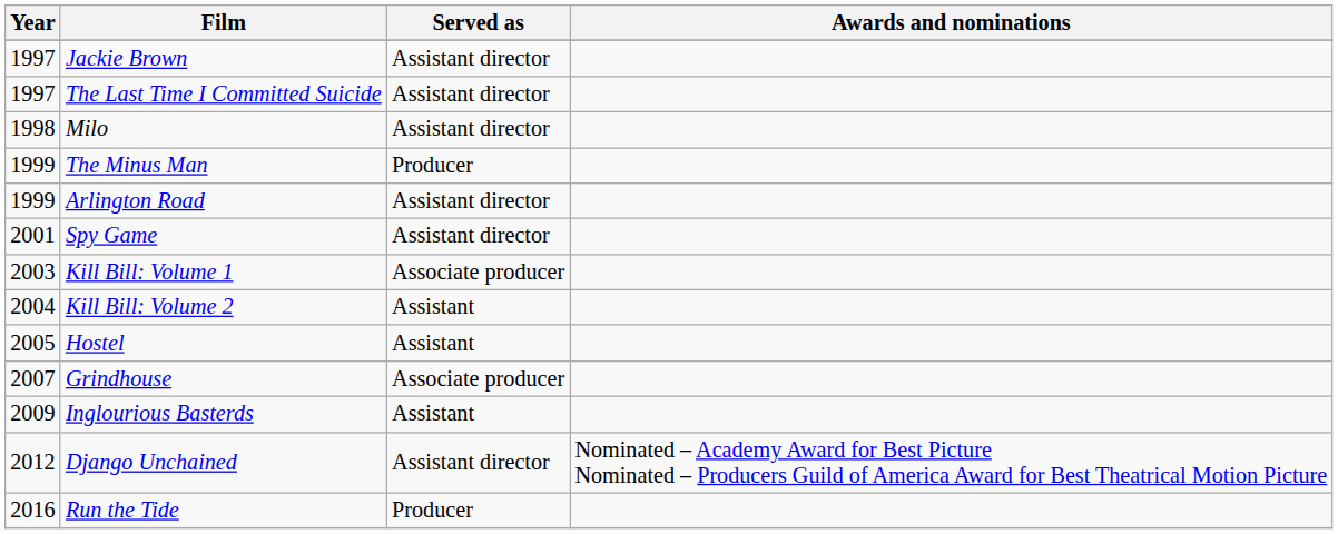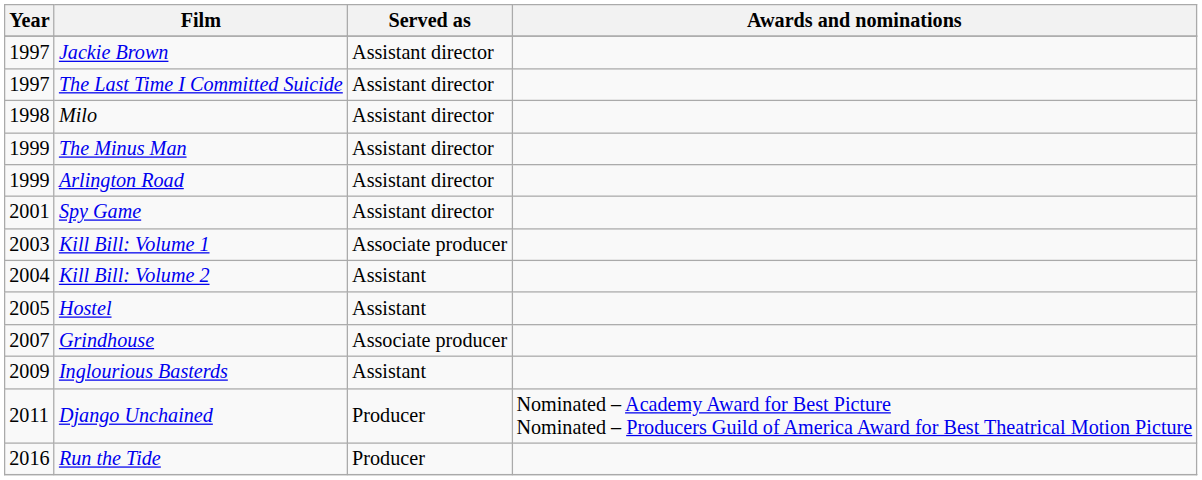The Minus Man | Served as: Producer -> Assistant director
Django Unchained | Year: 2012 -> 2011
Django Unchained | Served as: Assistant director -> Producer
